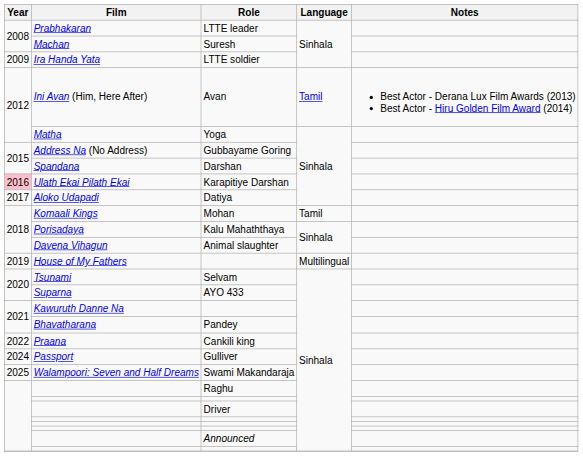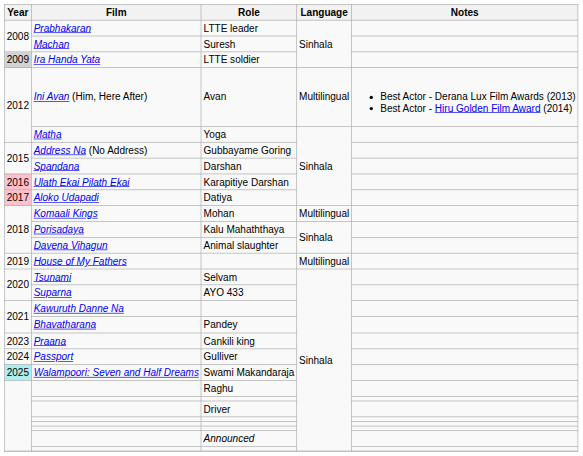LTTE soldier | Year: no background -> lightgrey background
Avan | Language: Tamil -> Multilingual
Datiya | Year: no background -> pink background
Mohan | Language: Tamil -> Multilingual
Cankili king | Year: 2022 -> 2023
Swami Makandaraja | Year: no background -> paleturquoise background
